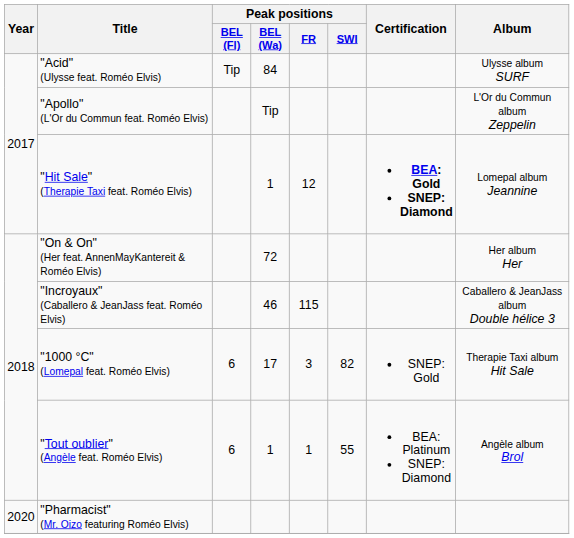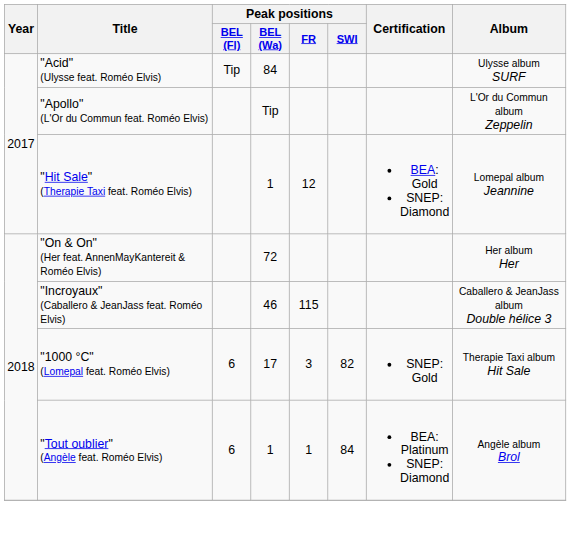"Hit Sale" (Therapie Taxi feat. Roméo Elvis) | Certification: bold -> normal
"Tout oublier" (Angèle feat. Roméo Elvis) | Peak positions / SWI: 55 -> 84
- row: 2020 | "Pharmacist" (Mr. Oizo featuring Roméo Elvis)
